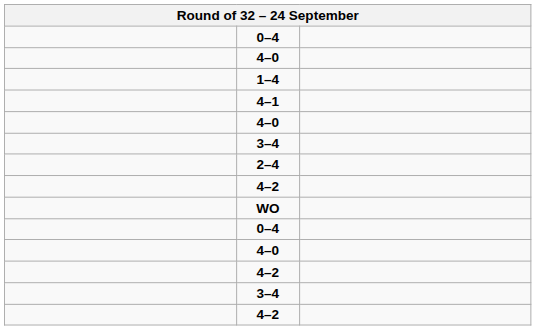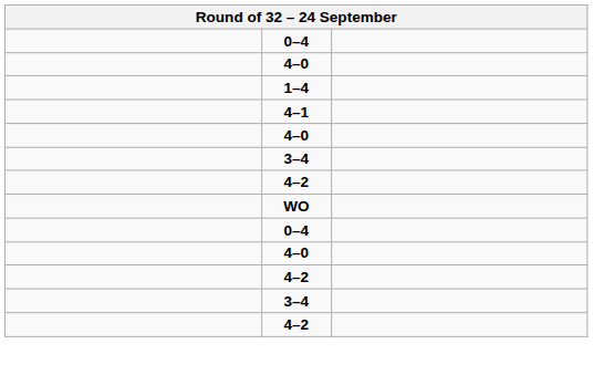- row: 2–4
